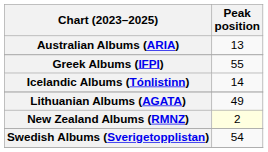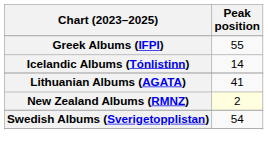- row: Australian Albums (ARIA) | 13
Lithuanian Albums (AGATA) | Peak position: 49 -> 41
